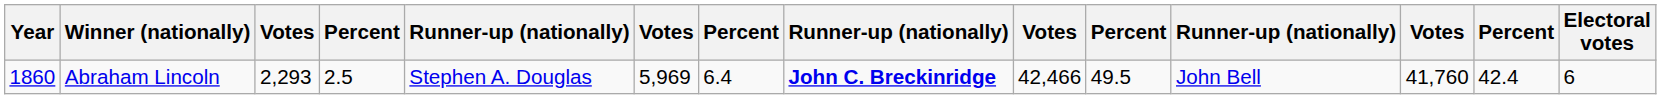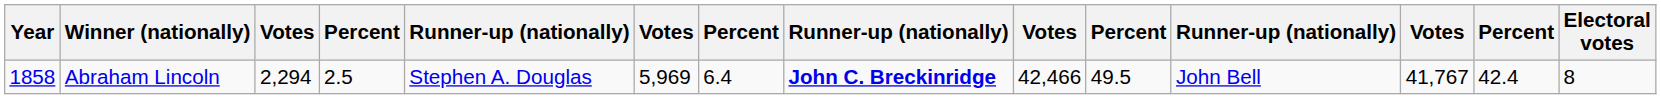Abraham Lincoln | Year: 1860 -> 1858
Abraham Lincoln | column 3: 2,293 -> 2,294
Abraham Lincoln | column 12: 41,760 -> 41,767
Abraham Lincoln | Electoral votes: 6 -> 8
